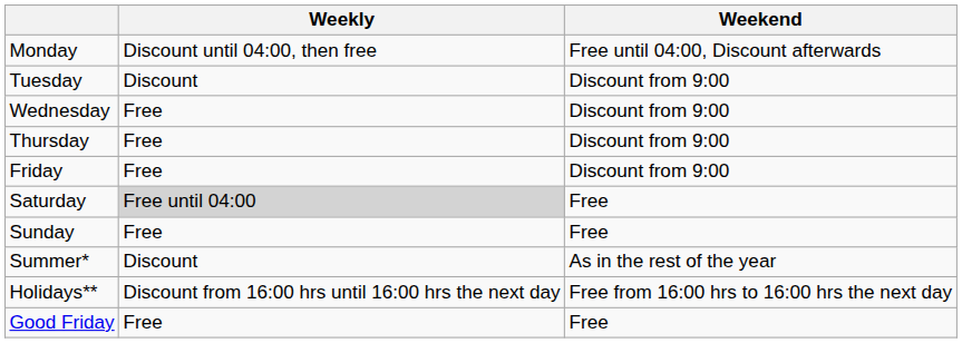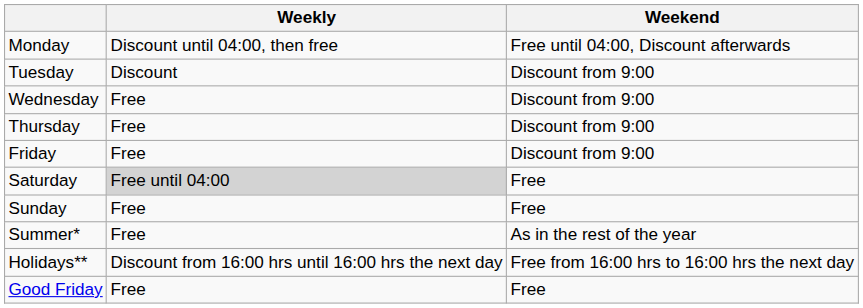Summer* | Weekly: Discount -> Free
